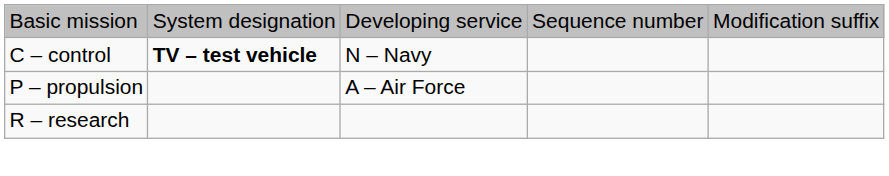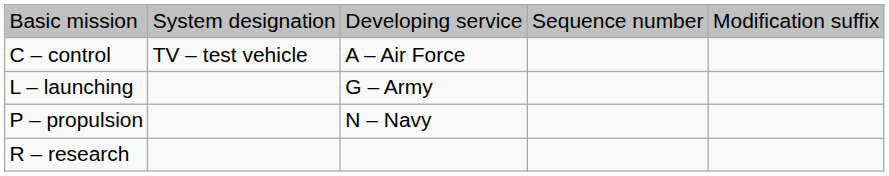C – control | column 2: bold -> normal
C – control | column 3: N – Navy -> A – Air Force
+ row: L – launching | G – Army
P – propulsion | column 3: A – Air Force -> N – Navy
